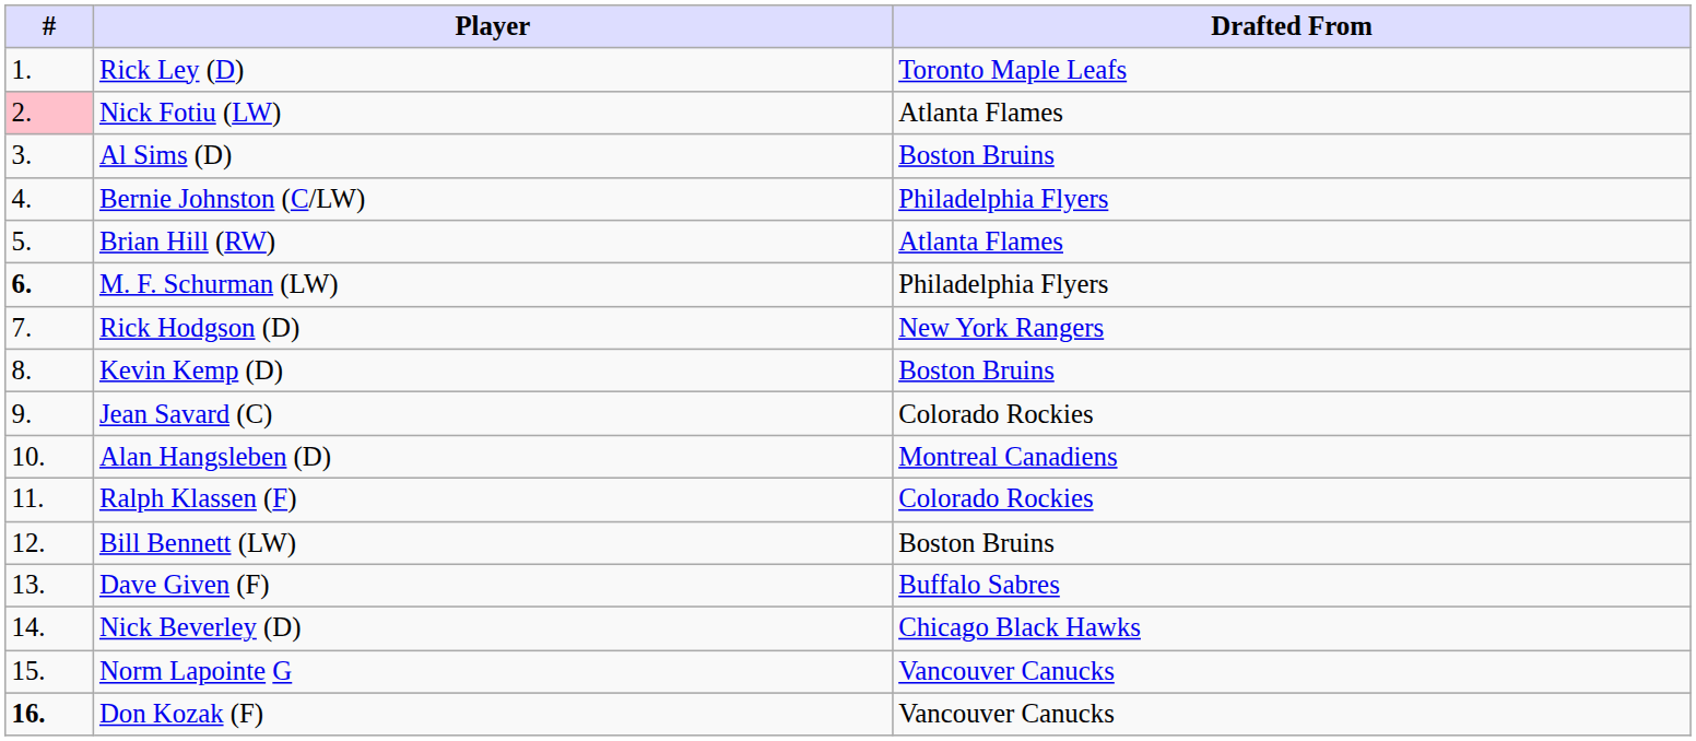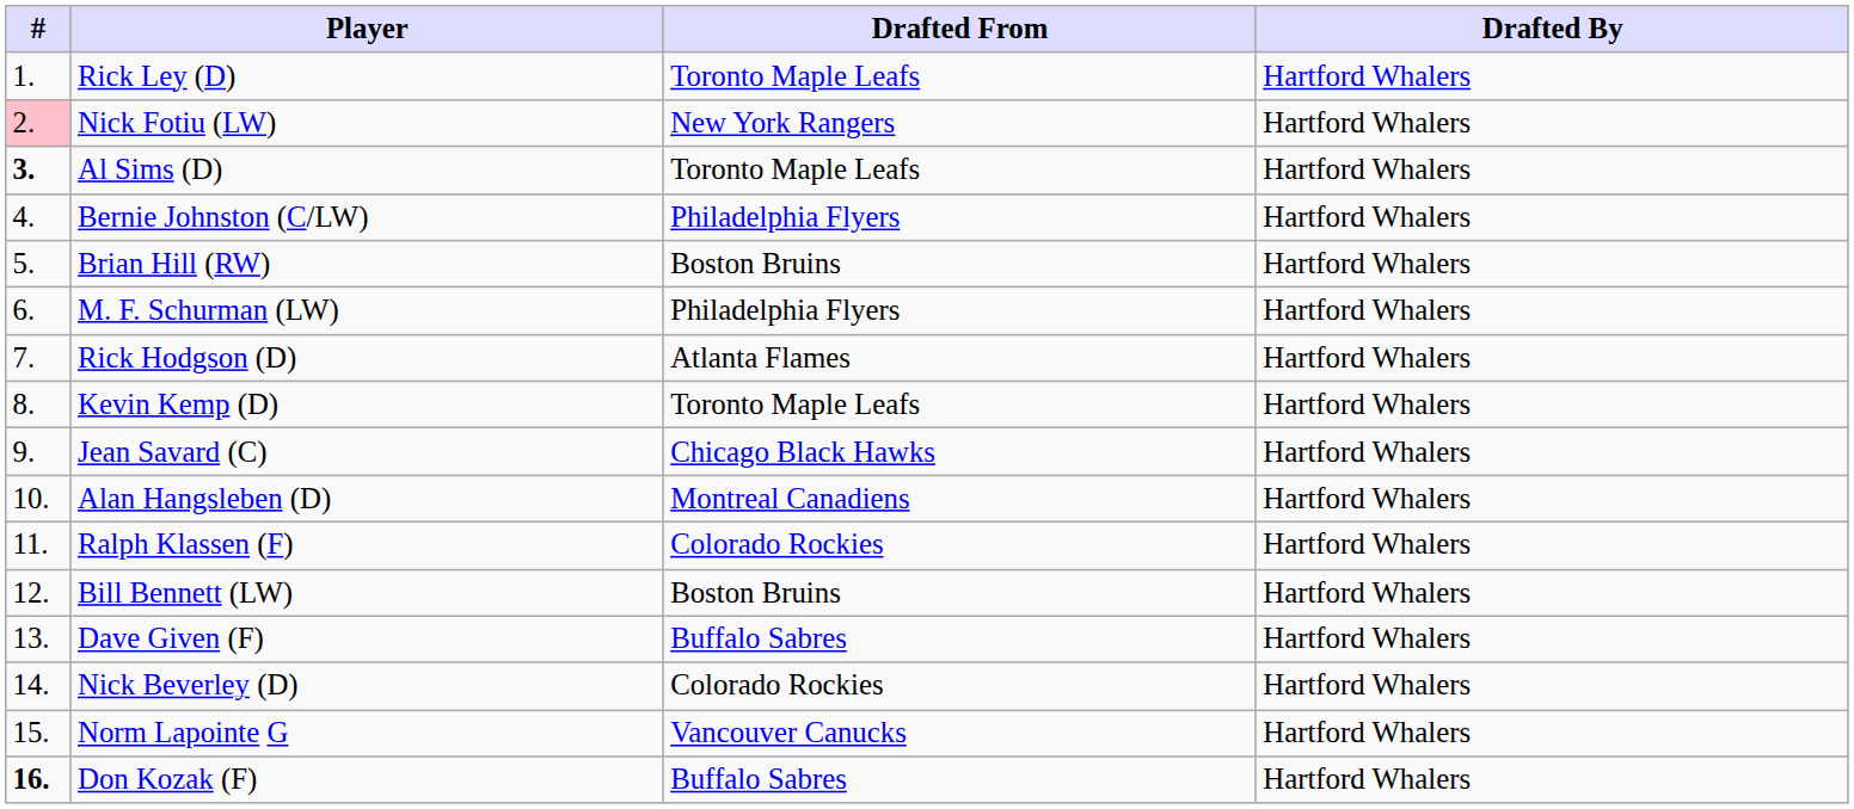+ column: Drafted By | Hartford Whalers | Hartford Whalers | Hartford Whalers | Hartford Whalers | Hartford Whalers | Hartford Whalers | Hartford Whalers | Hartford Whalers | Hartford Whalers | Hartford Whalers | Hartford Whalers | Hartford Whalers | Hartford Whalers | Hartford Whalers | Hartford Whalers | Hartford Whalers
Nick Fotiu (LW) | Drafted From: Atlanta Flames -> New York Rangers
Al Sims (D) | #: normal -> bold
Al Sims (D) | Drafted From: Boston Bruins -> Toronto Maple Leafs
Brian Hill (RW) | Drafted From: Atlanta Flames -> Boston Bruins
M. F. Schurman (LW) | #: bold -> normal
Rick Hodgson (D) | Drafted From: New York Rangers -> Atlanta Flames
Kevin Kemp (D) | Drafted From: Boston Bruins -> Toronto Maple Leafs
Jean Savard (C) | Drafted From: Colorado Rockies -> Chicago Black Hawks
Nick Beverley (D) | Drafted From: Chicago Black Hawks -> Colorado Rockies
Don Kozak (F) | Drafted From: Vancouver Canucks -> Buffalo Sabres
